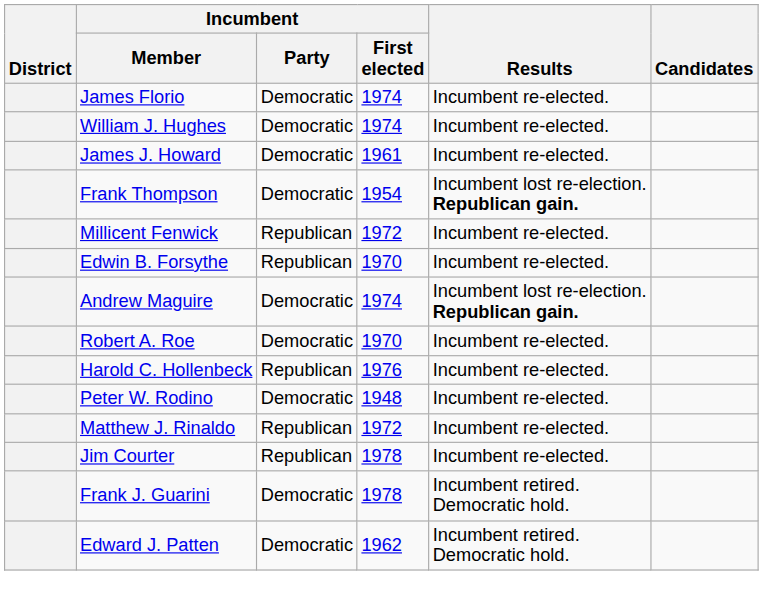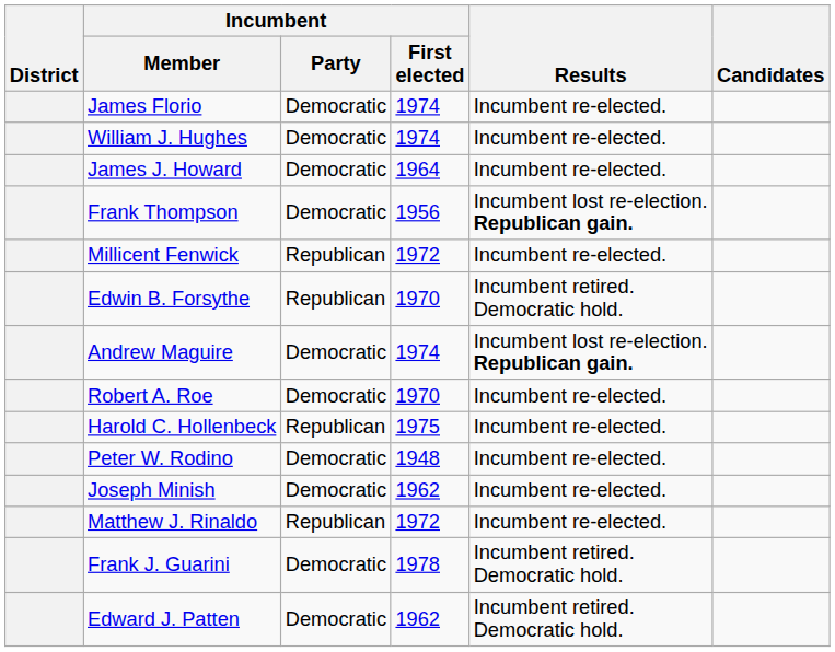James J. Howard | Incumbent / First elected: 1961 -> 1964
Frank Thompson | Incumbent / First elected: 1954 -> 1956
Edwin B. Forsythe | Results: Incumbent re-elected. -> Incumbent retired. Democratic hold.
Harold C. Hollenbeck | Incumbent / First elected: 1976 -> 1975
+ row: Joseph Minish | Democratic | 1962 | Incumbent re-elected.
- row: Jim Courter | Republican | 1978 | Incumbent re-elected.
